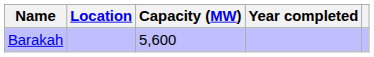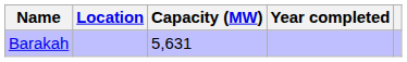Barakah | Capacity (MW): 5,600 -> 5,631
